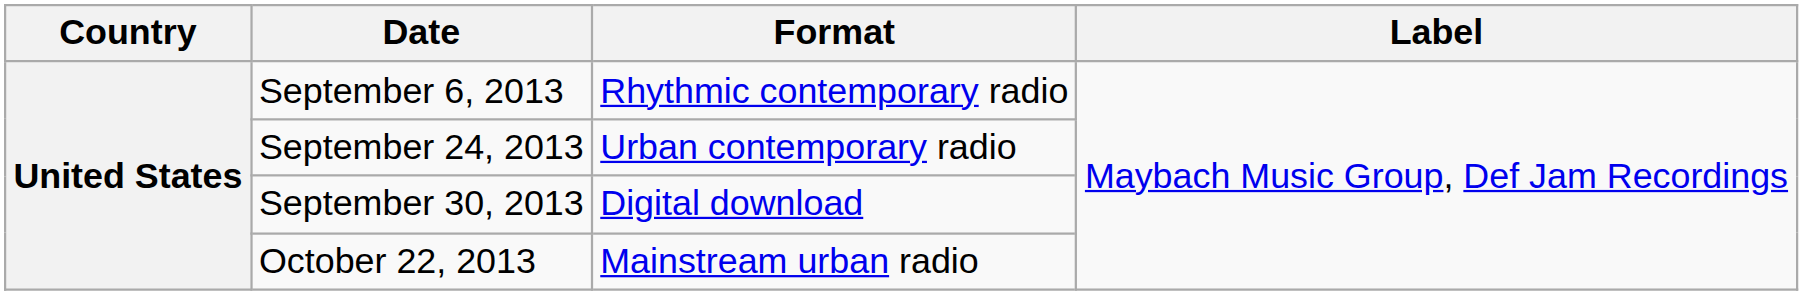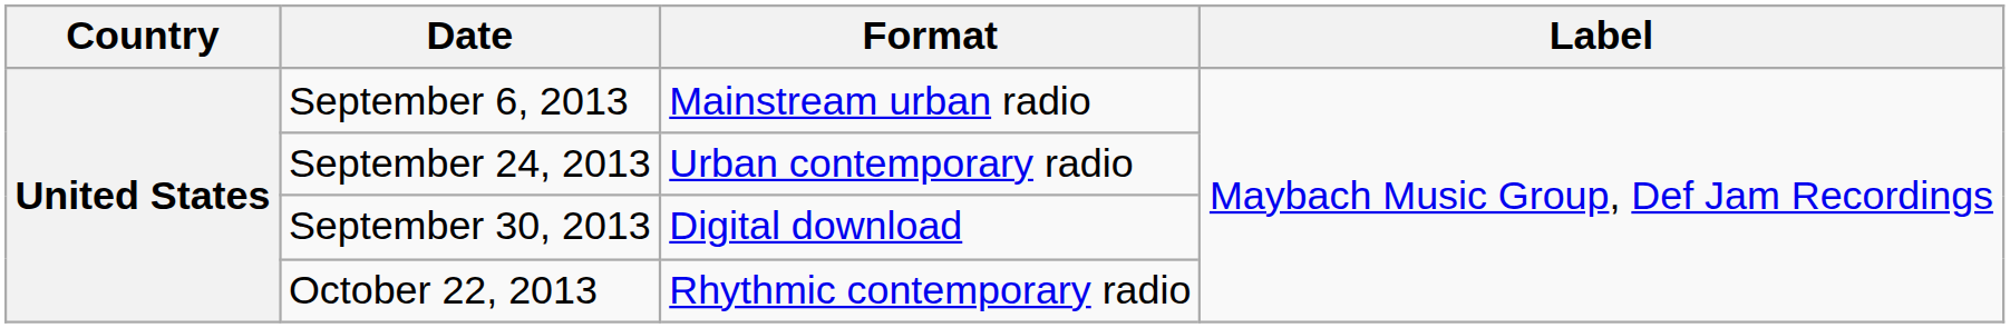September 6, 2013 | Format: Rhythmic contemporary radio -> Mainstream urban radio
October 22, 2013 | Format: Mainstream urban radio -> Rhythmic contemporary radio
